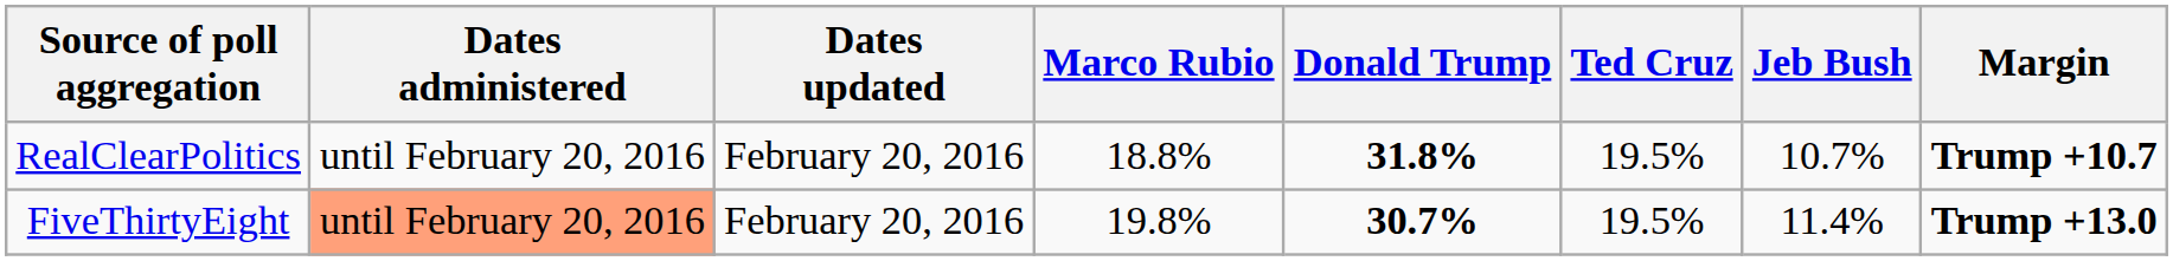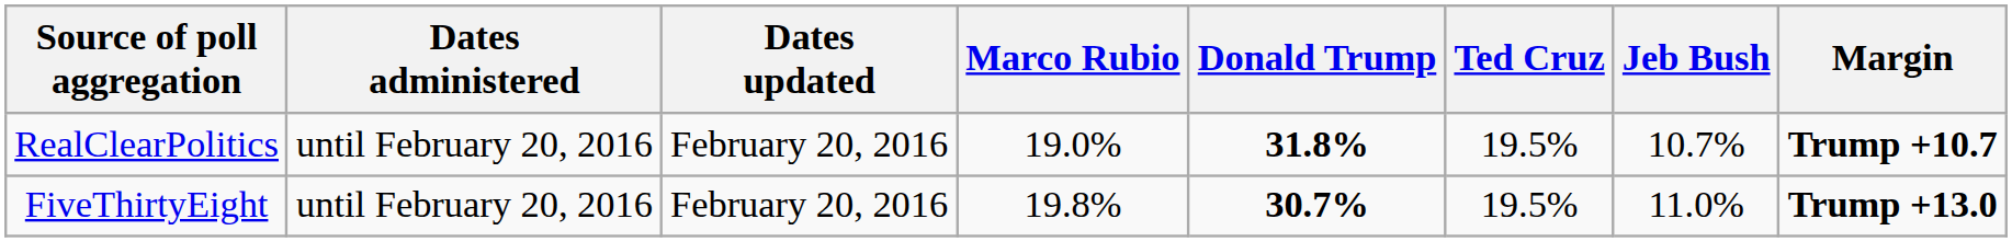RealClearPolitics | Marco Rubio: 18.8% -> 19.0%
FiveThirtyEight | Dates administered: lightsalmon background -> no background
FiveThirtyEight | Jeb Bush: 11.4% -> 11.0%
